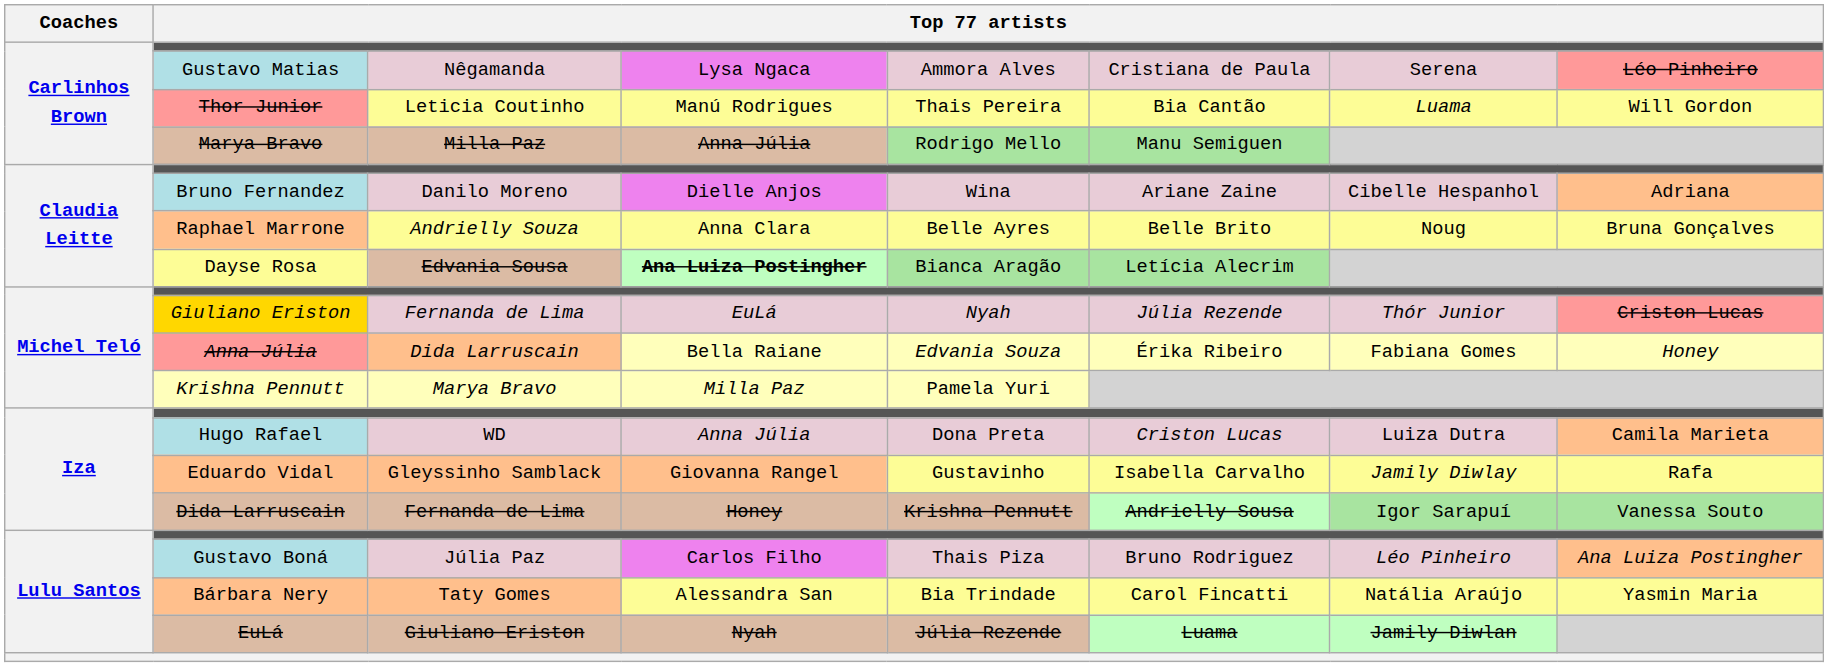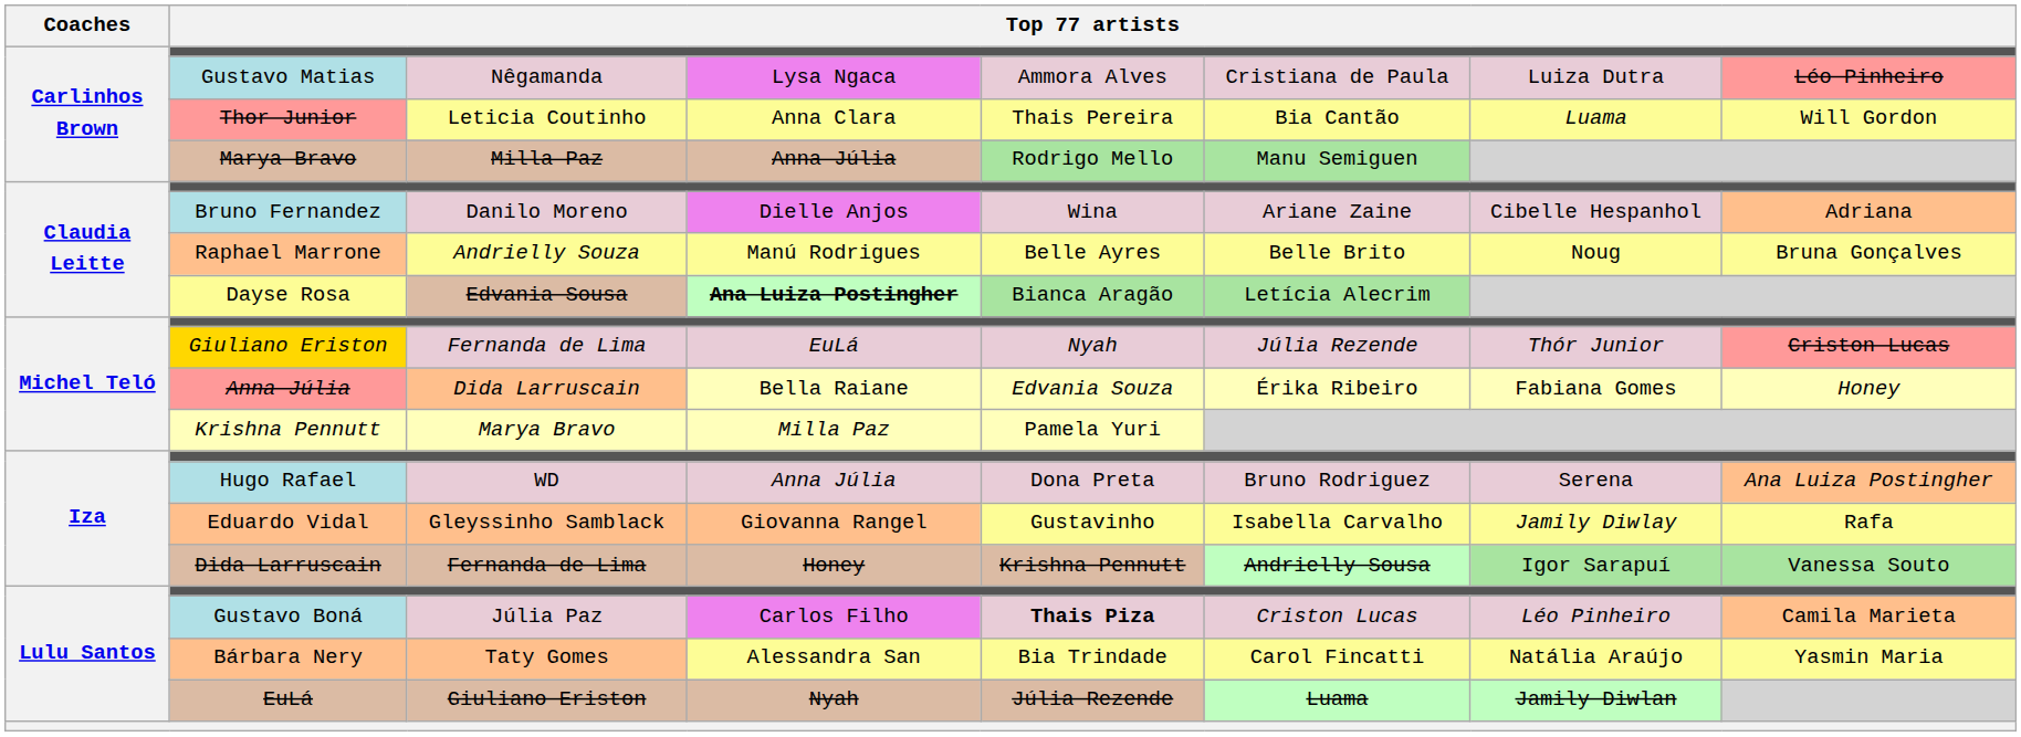Gustavo Matias | column 7: Serena -> Luiza Dutra
Thor Junior | column 4: Manú Rodrigues -> Anna Clara
Raphael Marrone | column 4: Anna Clara -> Manú Rodrigues
Hugo Rafael | column 6: Criston Lucas -> Bruno Rodriguez
Hugo Rafael | column 7: Luiza Dutra -> Serena
Hugo Rafael | column 8: Camila Marieta -> Ana Luiza Postingher
Gustavo Boná | column 5: normal -> bold
Gustavo Boná | column 6: Bruno Rodriguez -> Criston Lucas
Gustavo Boná | column 8: Ana Luiza Postingher -> Camila Marieta
